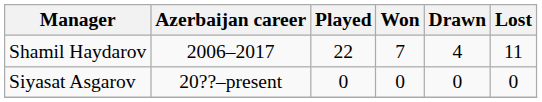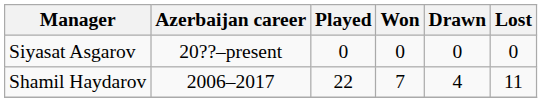rows swapped: Shamil Haydarov <-> Siyasat Asgarov
